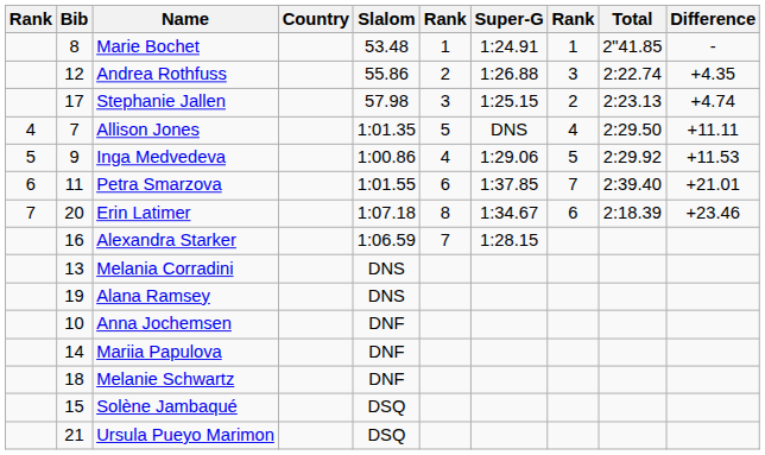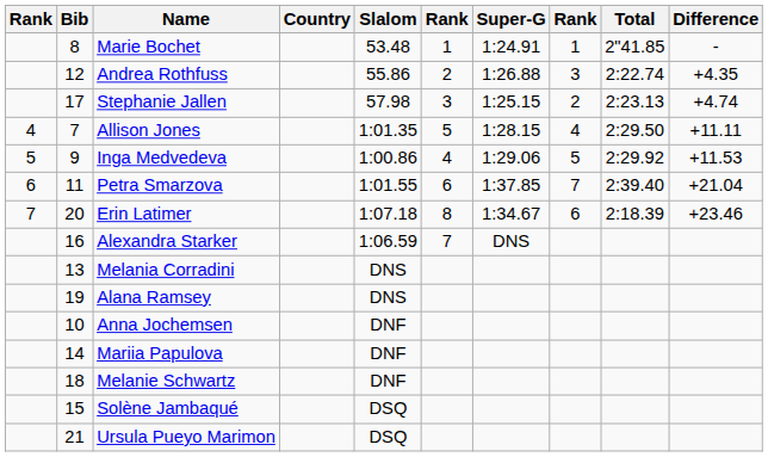Allison Jones | Super-G: DNS -> 1:28.15
Petra Smarzova | Difference: +21.01 -> +21.04
Alexandra Starker | Super-G: 1:28.15 -> DNS
